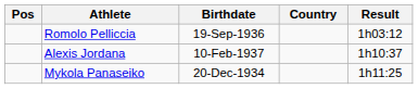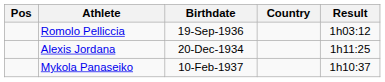Alexis Jordana | Birthdate: 10-Feb-1937 -> 20-Dec-1934
Alexis Jordana | Result: 1h10:37 -> 1h11:25
Mykola Panaseiko | Birthdate: 20-Dec-1934 -> 10-Feb-1937
Mykola Panaseiko | Result: 1h11:25 -> 1h10:37
